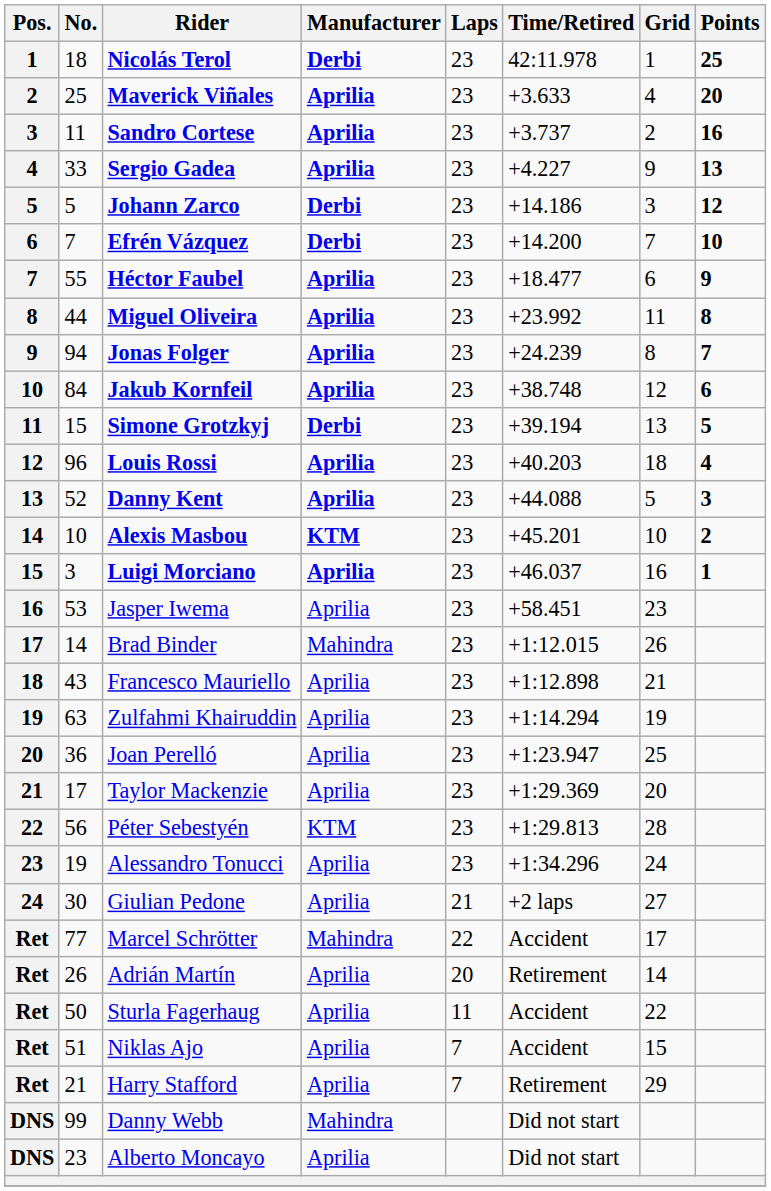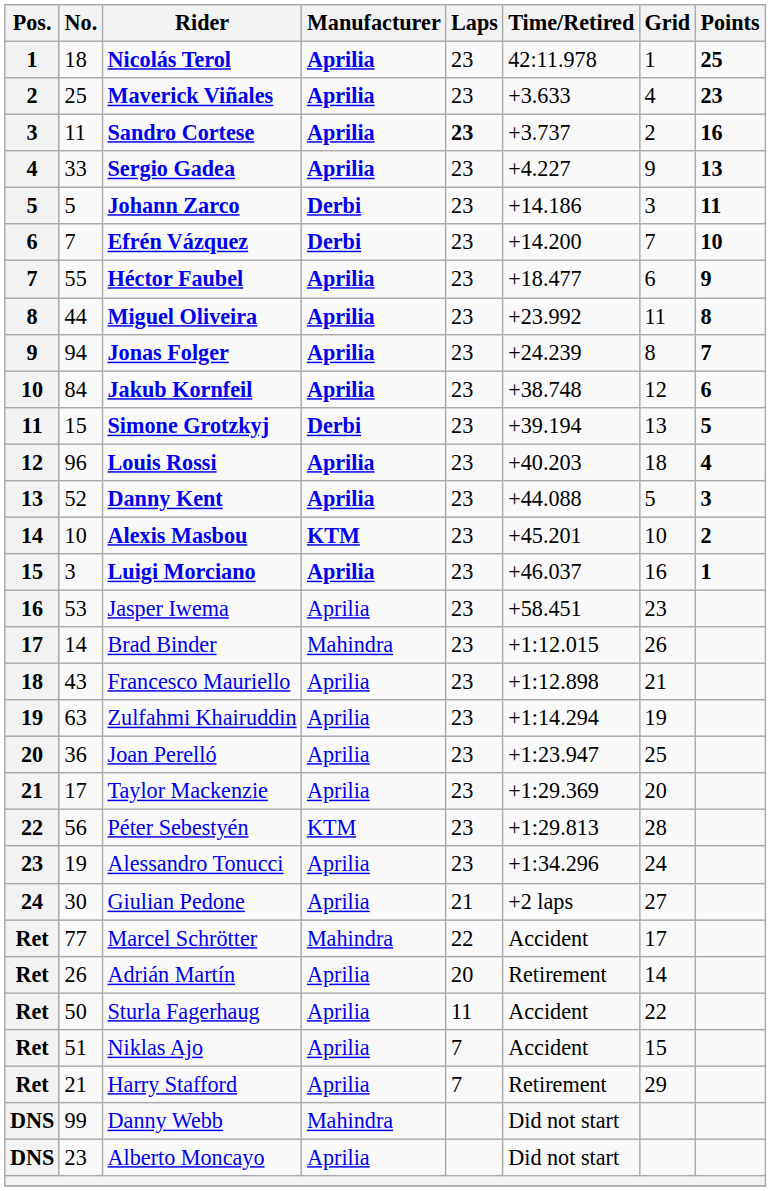Nicolás Terol | Manufacturer: Derbi -> Aprilia
Maverick Viñales | Points: 20 -> 23
Sandro Cortese | Laps: normal -> bold
Johann Zarco | Points: 12 -> 11
